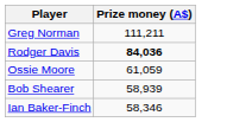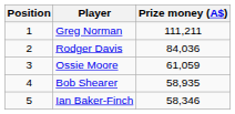+ column: Position | 1 | 2 | 3 | 4 | 5
Rodger Davis | Prize money (A$): bold -> normal
Bob Shearer | Prize money (A$): 58,939 -> 58,935
